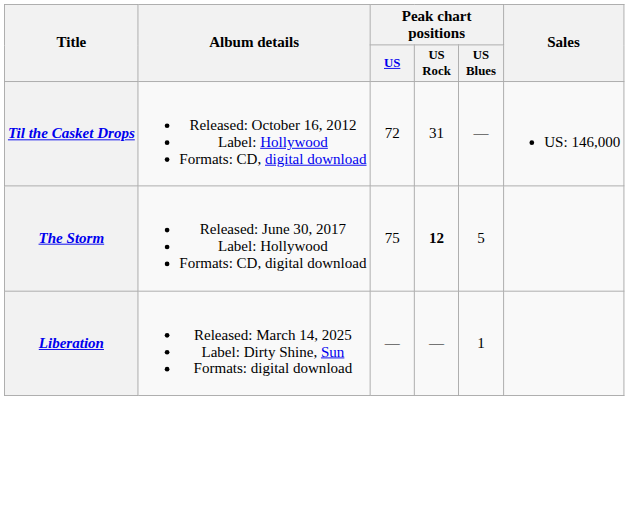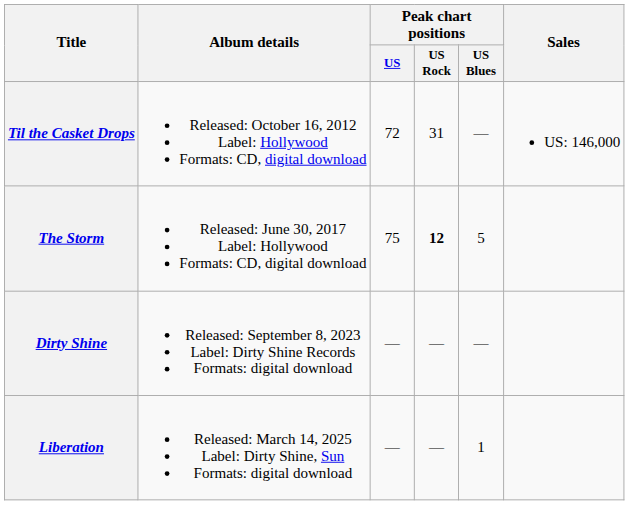+ row: Dirty Shine | Released: September 8, 2023 Label: Dirty Shine Records Formats: digital download | — | — | —
